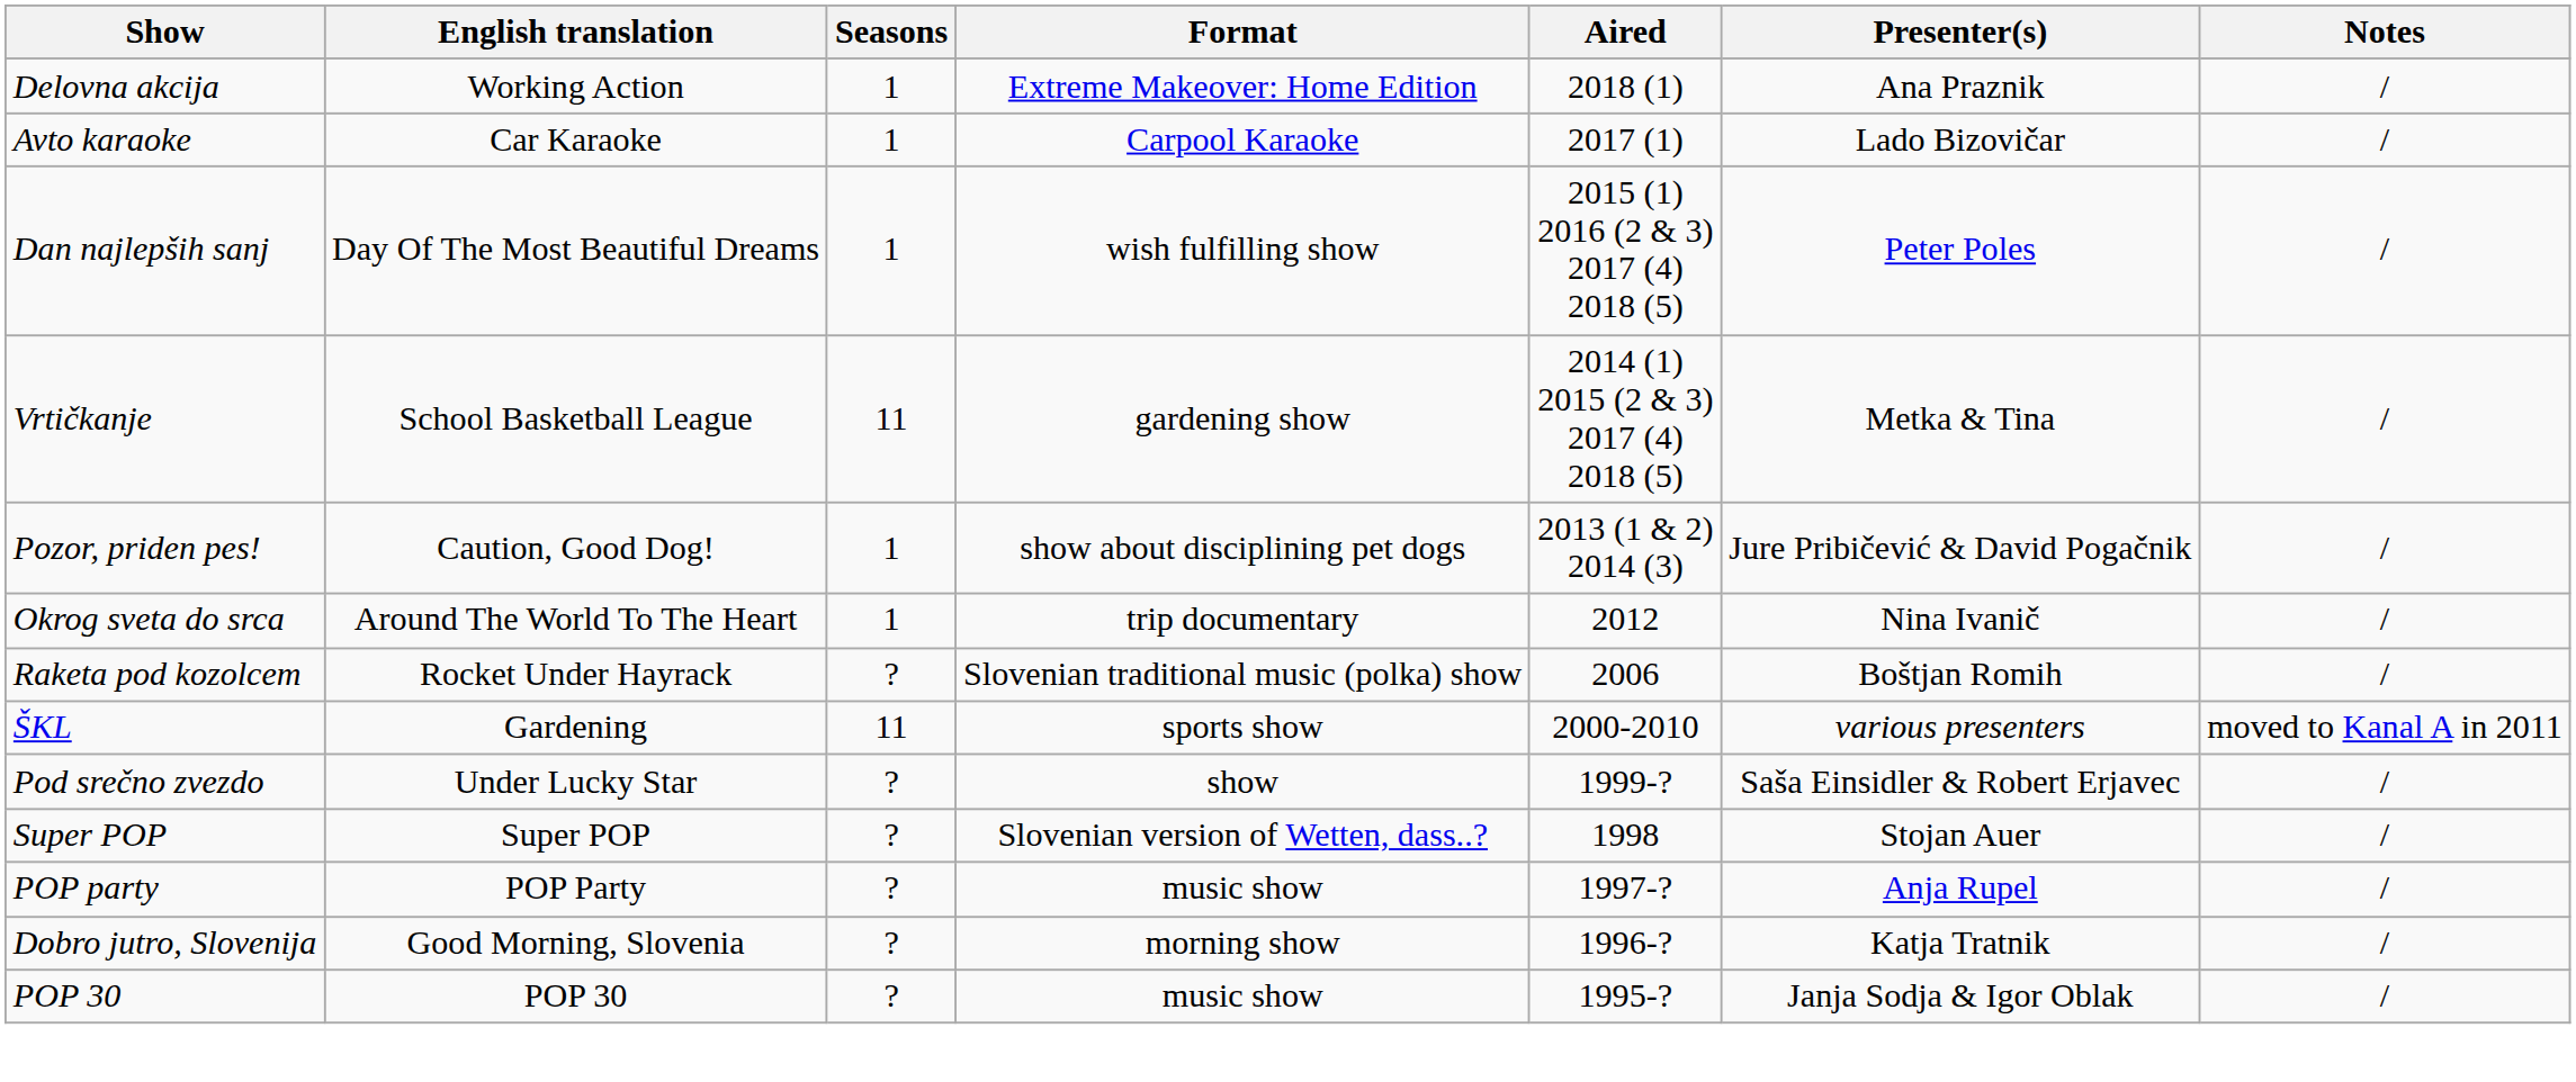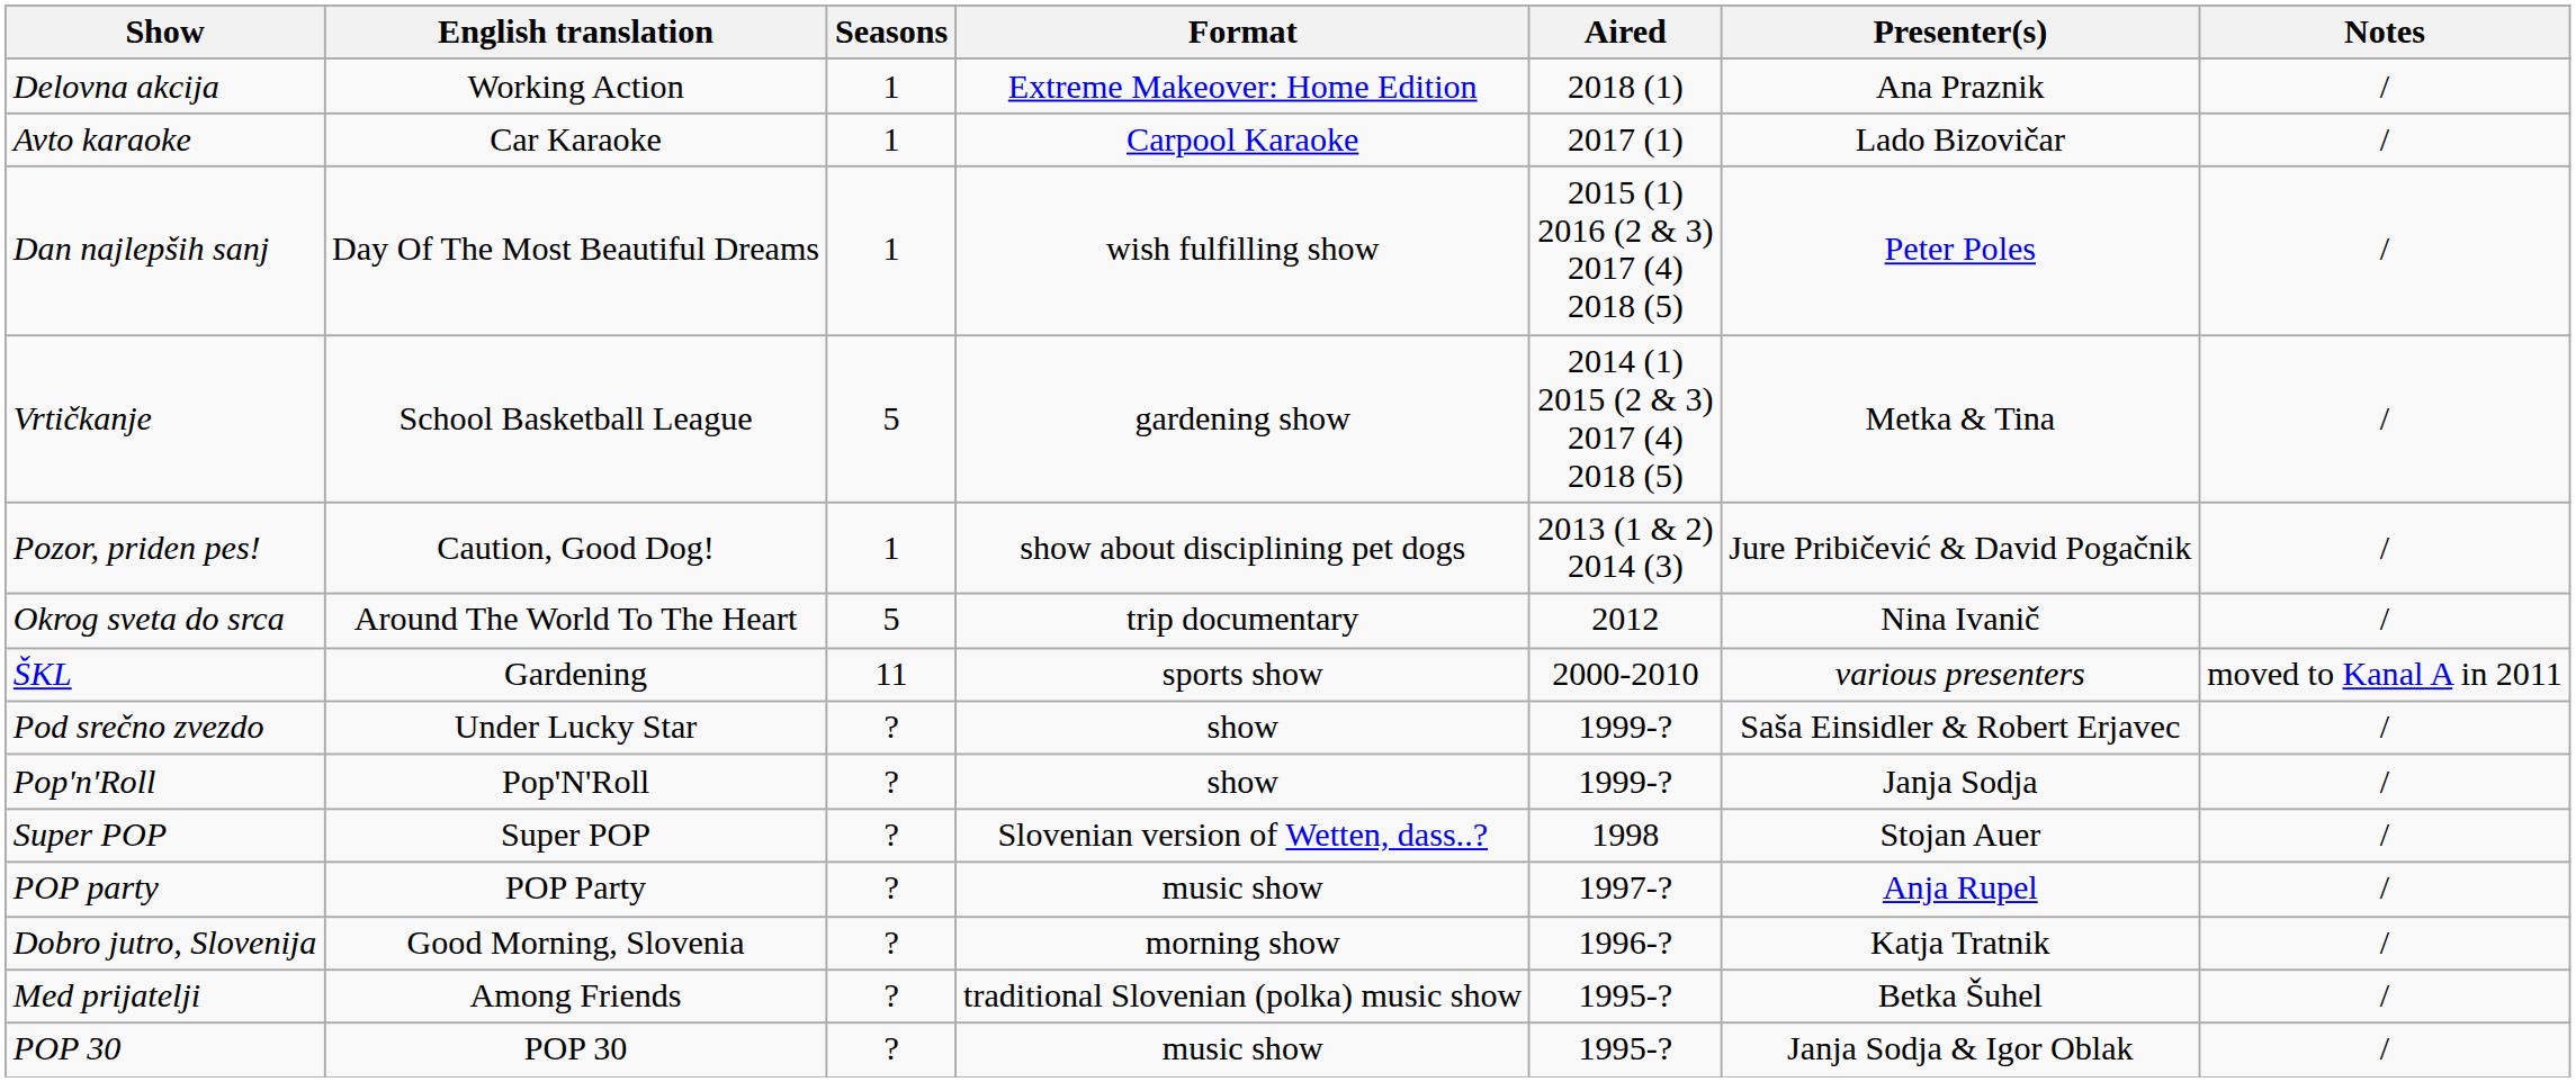Vrtičkanje | Seasons: 11 -> 5
Okrog sveta do srca | Seasons: 1 -> 5
- row: Raketa pod kozolcem | Rocket Under Hayrack | ? | Slovenian traditional music (polka) show | 2006 | Boštjan Romih | /
+ row: Pop'n'Roll | Pop'N'Roll | ? | show | 1999-? | Janja Sodja | /
+ row: Med prijatelji | Among Friends | ? | traditional Slovenian (polka) music show | 1995-? | Betka Šuhel | /
